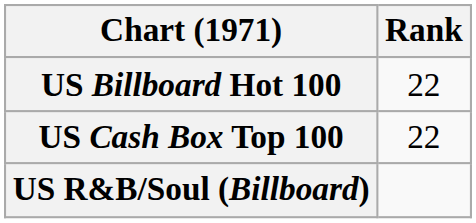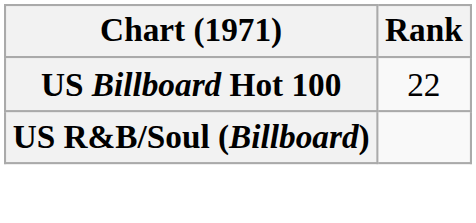- row: US Cash Box Top 100 | 22
